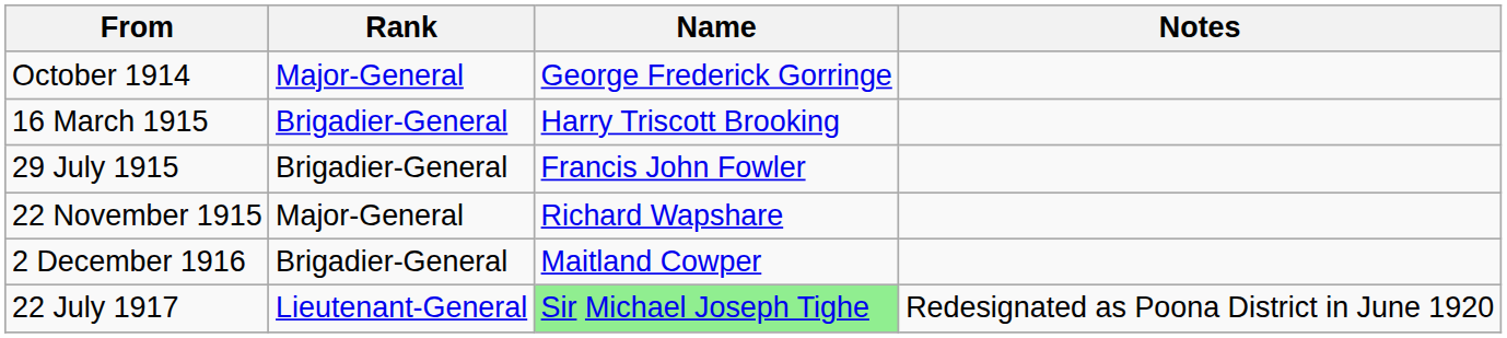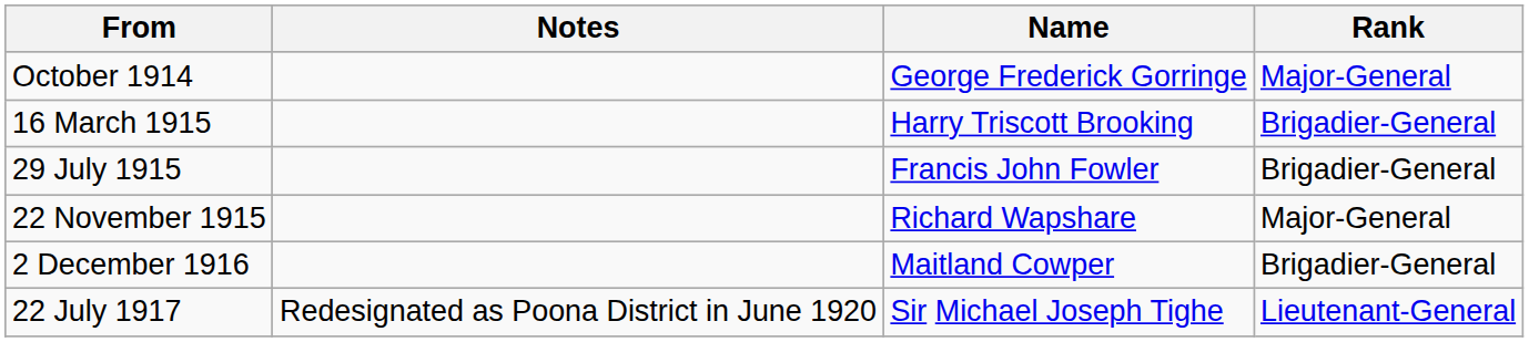columns swapped: Rank <-> Notes
22 July 1917 | Name: lightgreen background -> no background
